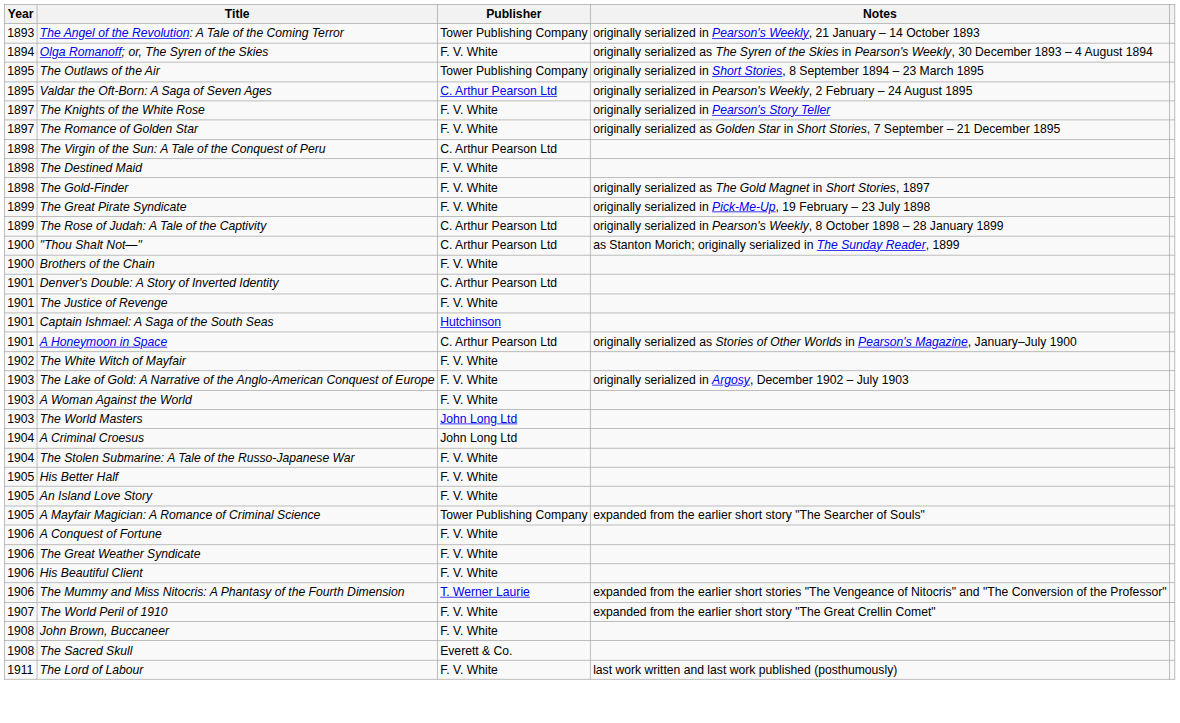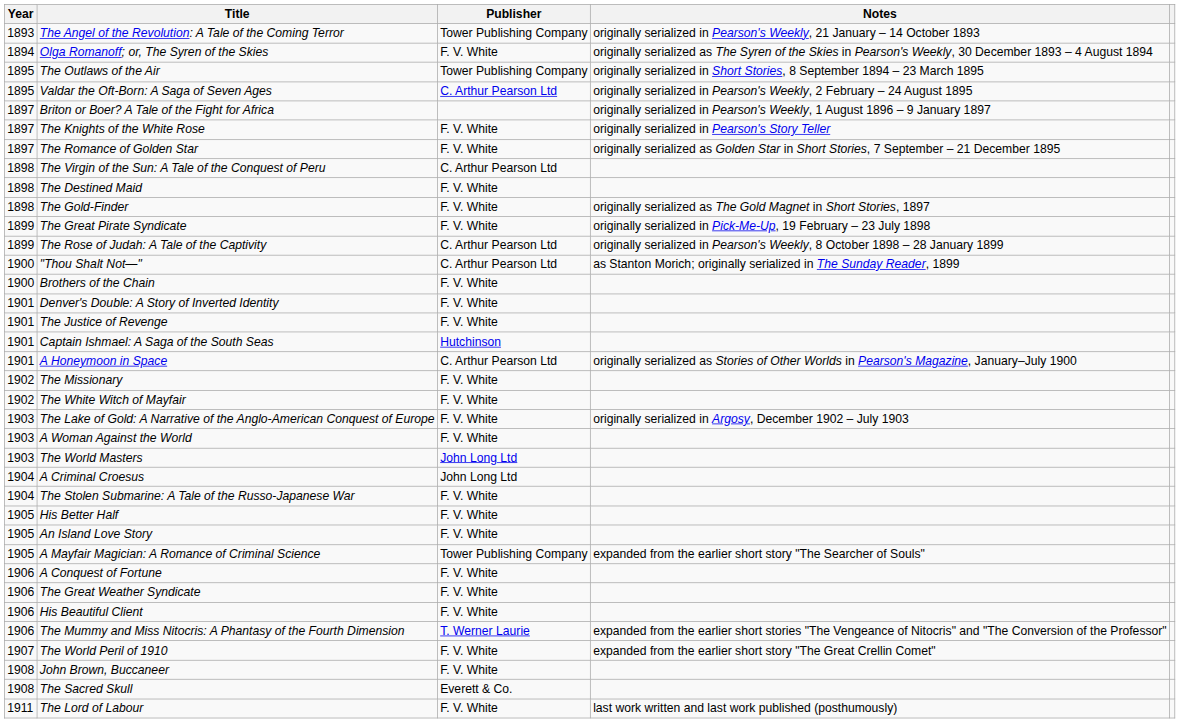+ row: 1897 | Briton or Boer? A Tale of the Fight for Africa | originally serialized in Pearson's Weekly, 1 August 1896 – 9 January 1897
Denver's Double: A Story of Inverted Identity | Publisher: C. Arthur Pearson Ltd -> F. V. White
+ row: 1902 | The Missionary | F. V. White
